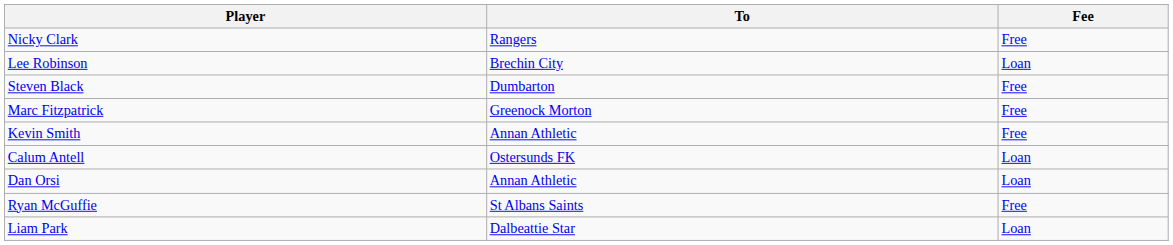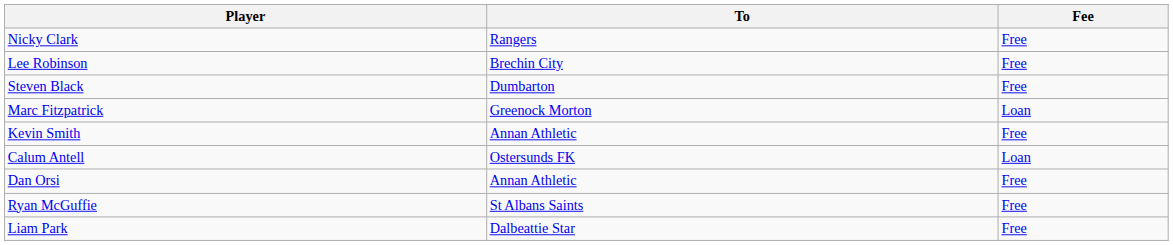Lee Robinson | Fee: Loan -> Free
Marc Fitzpatrick | Fee: Free -> Loan
Dan Orsi | Fee: Loan -> Free
Liam Park | Fee: Loan -> Free
